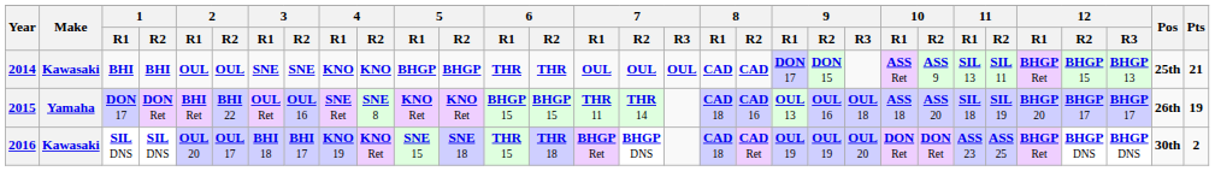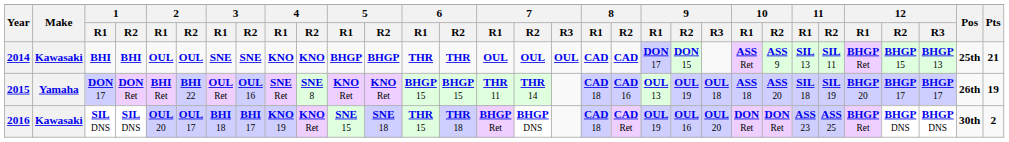2015 | 9 / R2: OUL 16 -> OUL 19
2016 | 9 / R2: OUL 19 -> OUL 16
